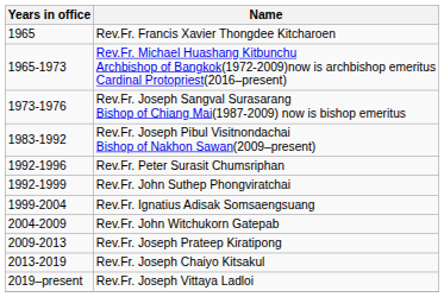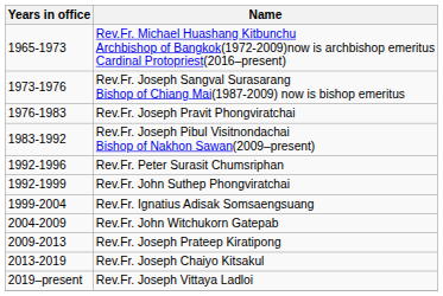- row: 1965 | Rev.Fr. Francis Xavier Thongdee Kitcharoen
+ row: 1976-1983 | Rev.Fr. Joseph Pravit Phongviratchai
